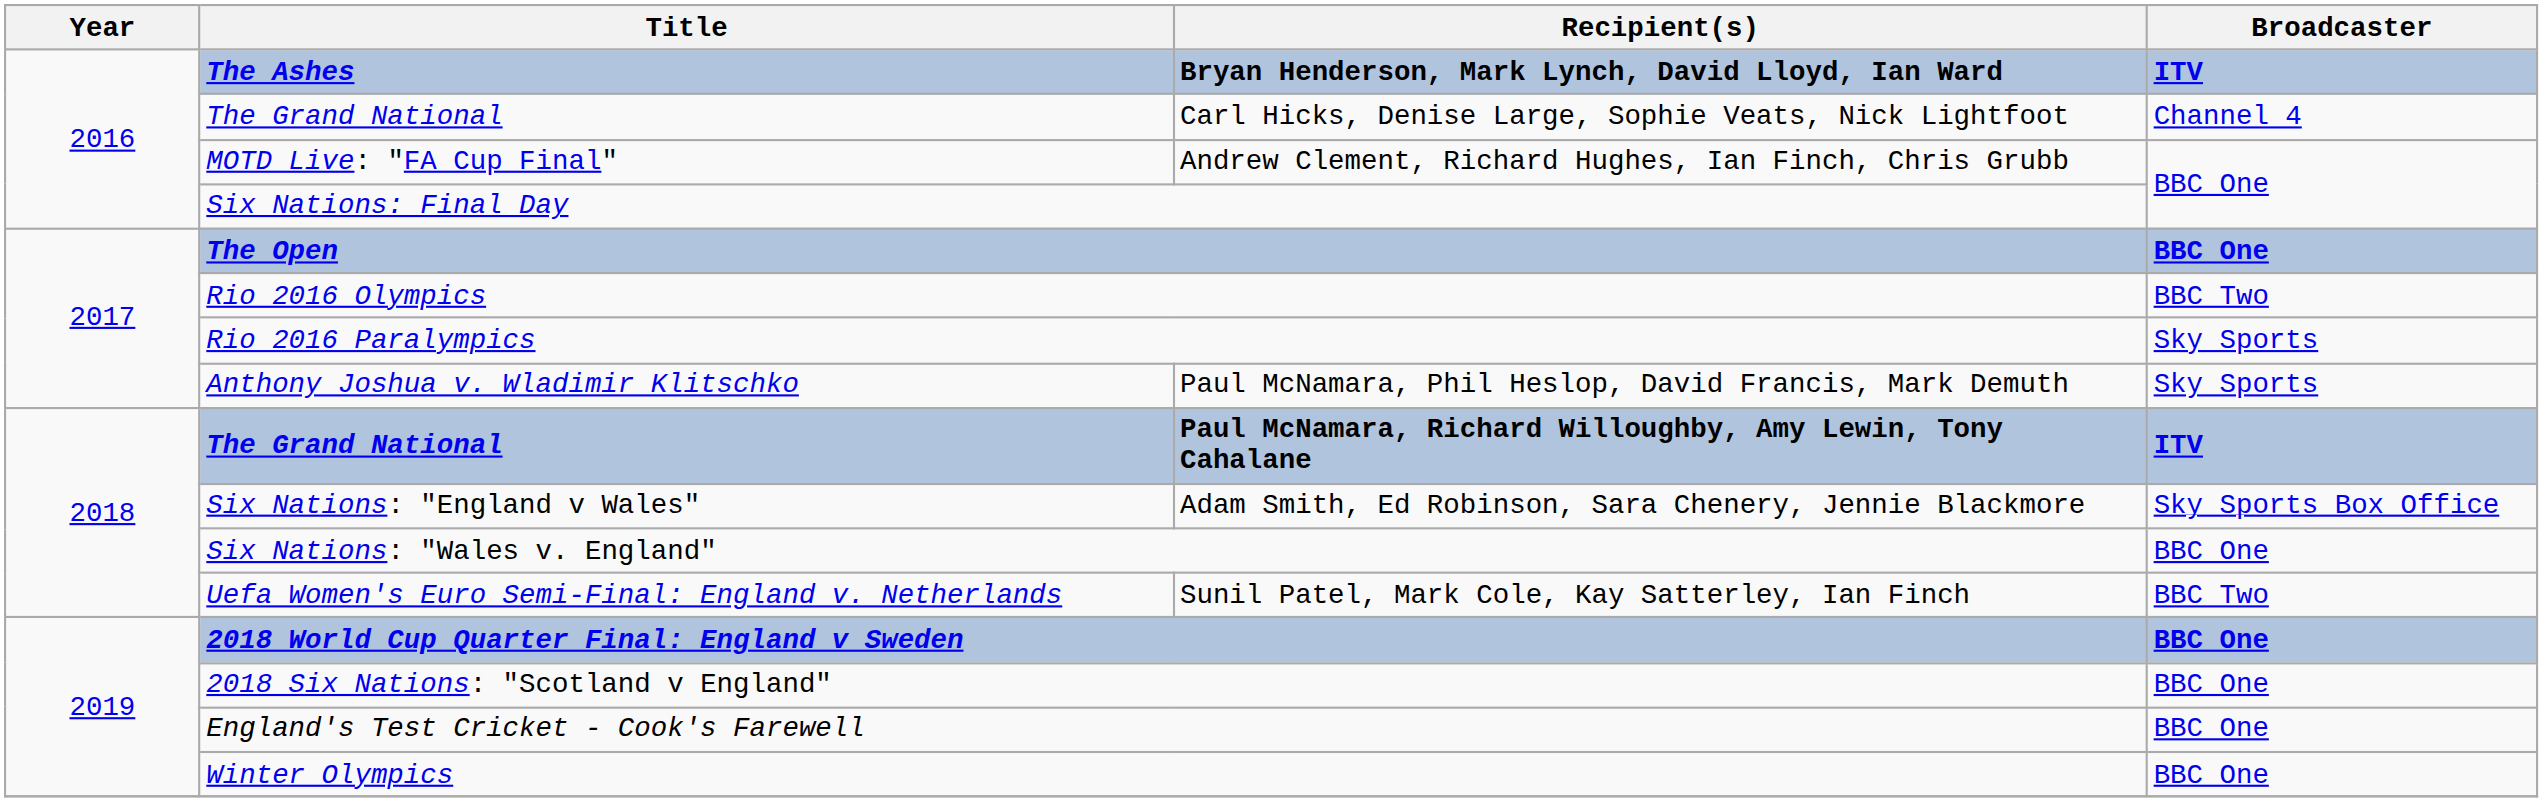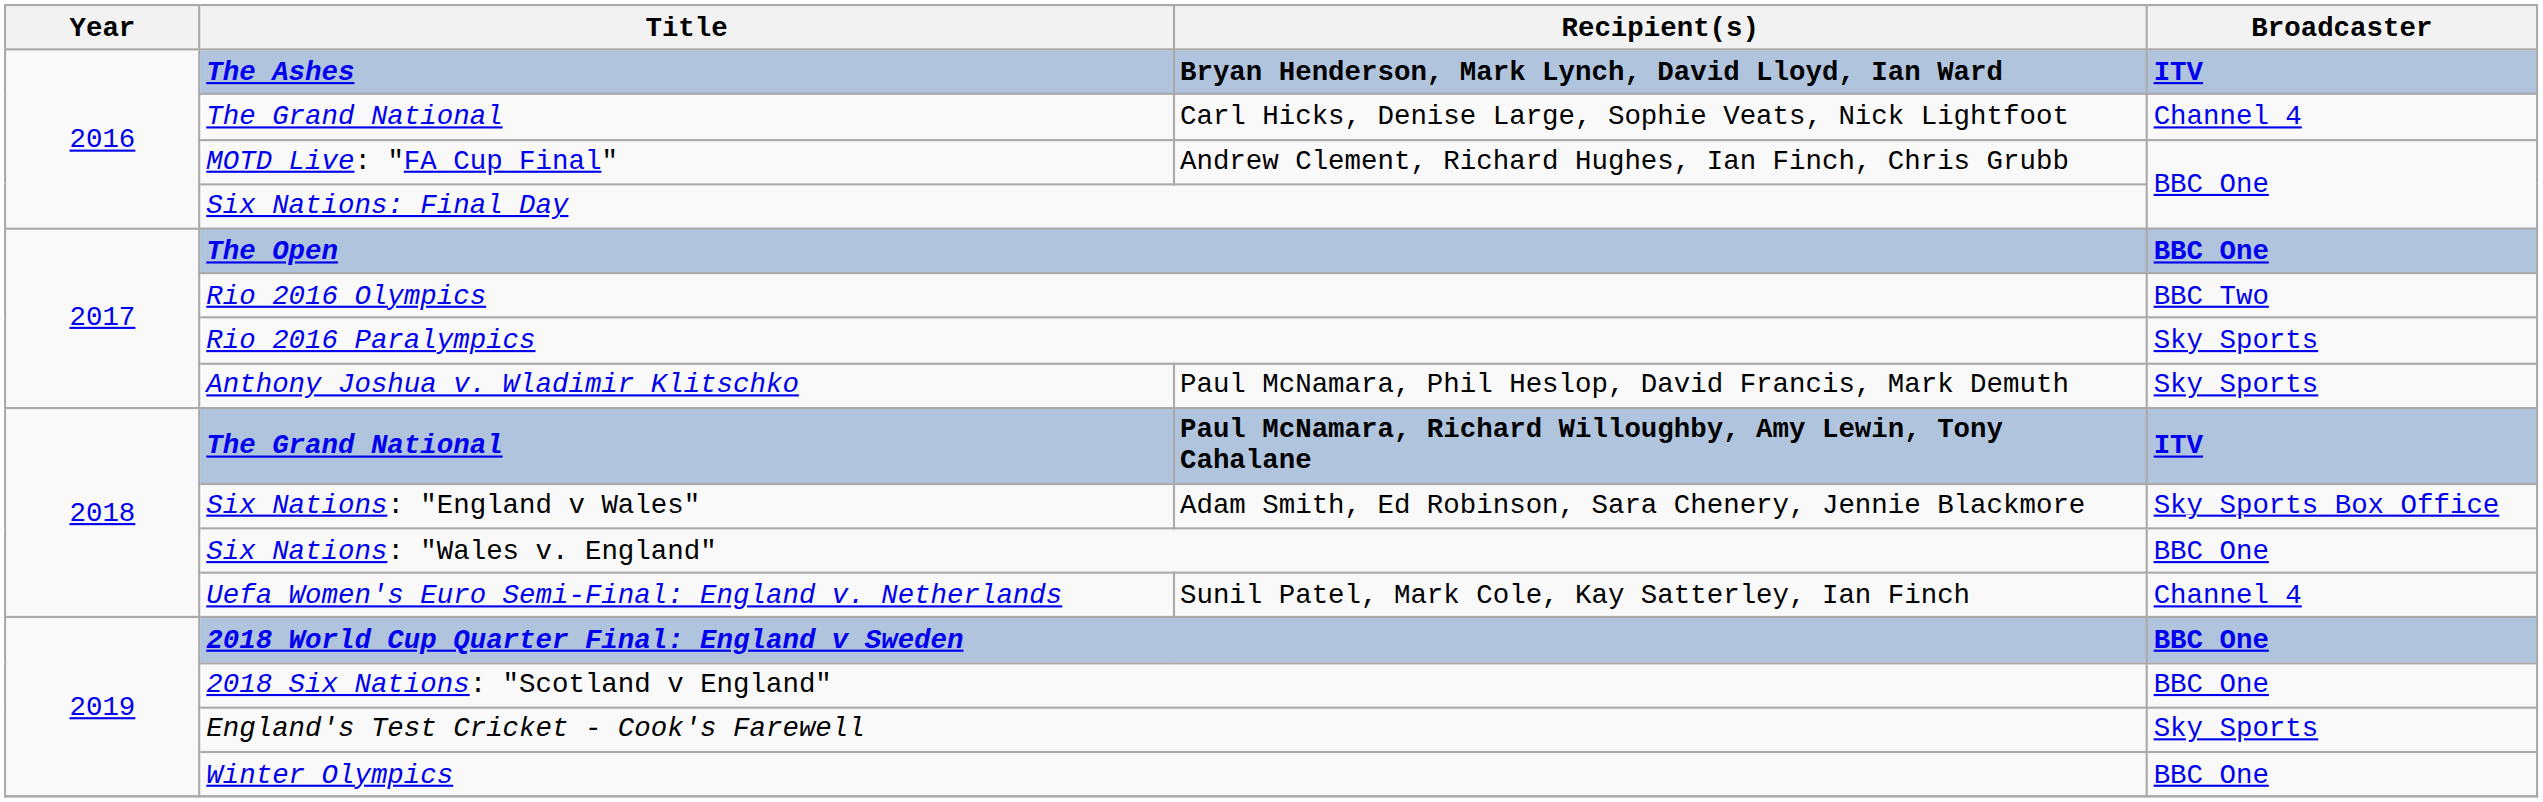Sunil Patel, Mark Cole, Kay Satterley, Ian Finch | Broadcaster: BBC Two -> Channel 4
England's Test Cricket - Cook's Farewell | Broadcaster: BBC One -> Sky Sports
